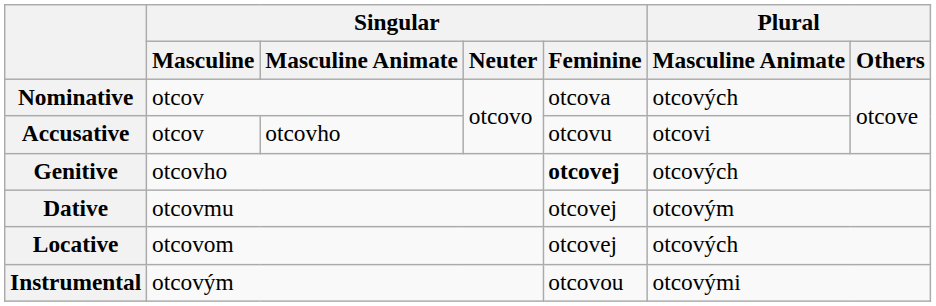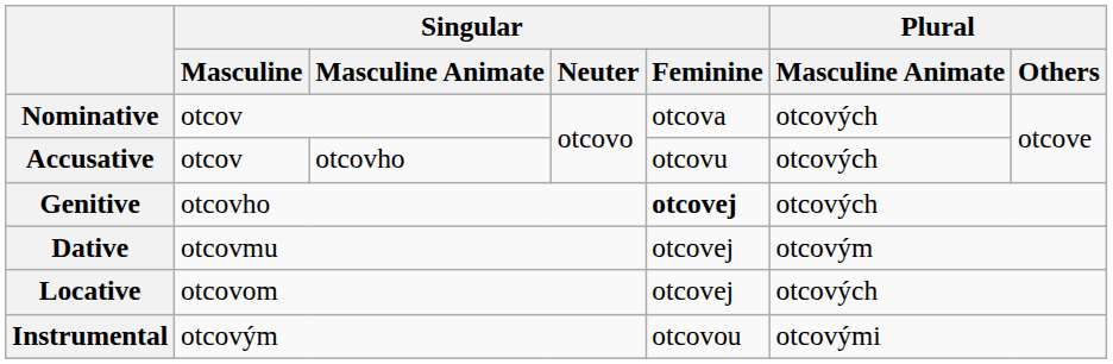Accusative | Plural / Masculine Animate: otcovi -> otcových
